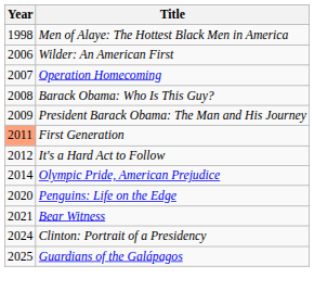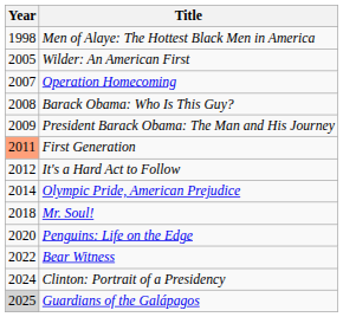Wilder: An American First | Year: 2006 -> 2005
+ row: 2018 | Mr. Soul!
Bear Witness | Year: 2021 -> 2022
Guardians of the Galápagos | Year: no background -> lightgrey background
